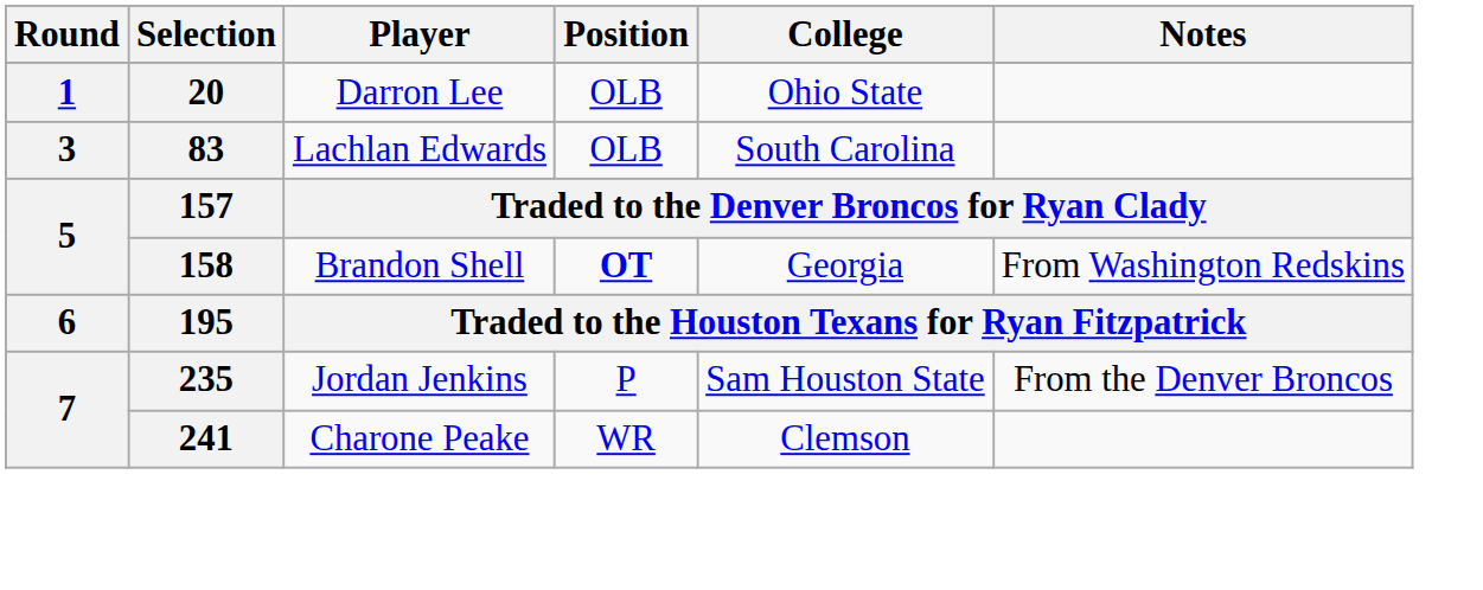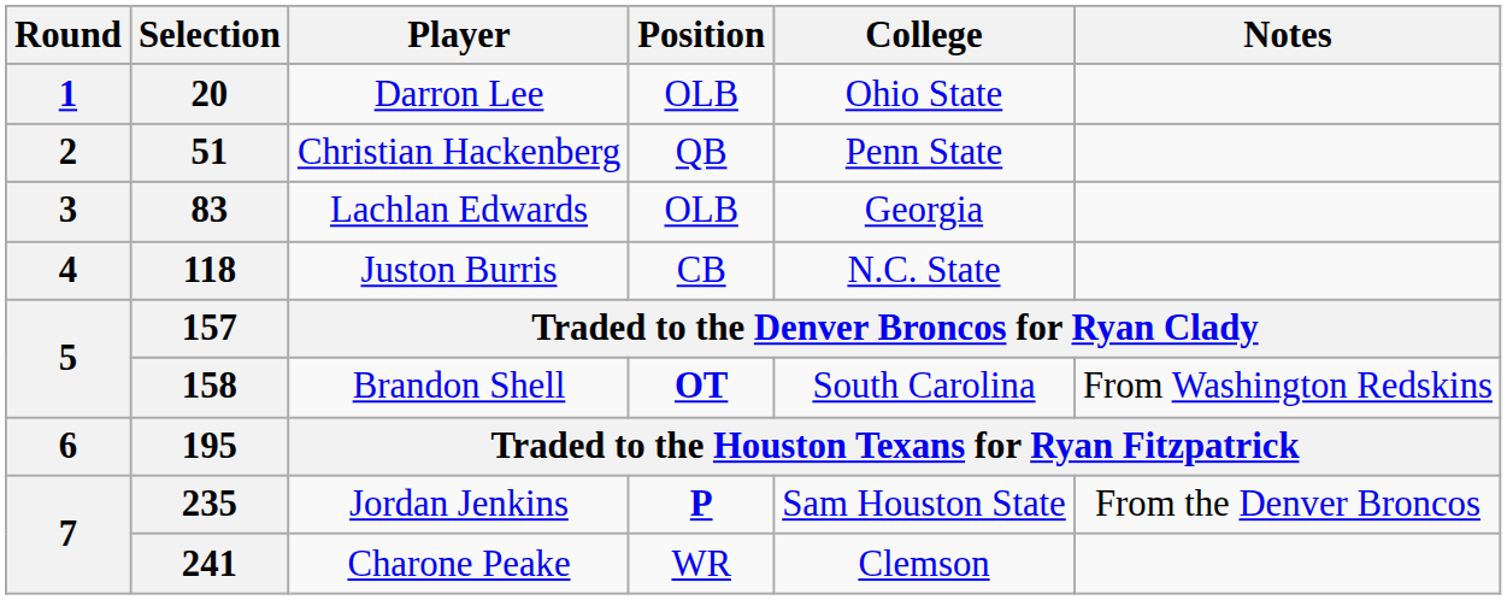+ row: 2 | 51 | Christian Hackenberg | QB | Penn State
83 | College: South Carolina -> Georgia
+ row: 4 | 118 | Juston Burris | CB | N.C. State
158 | College: Georgia -> South Carolina
235 | Position: normal -> bold
